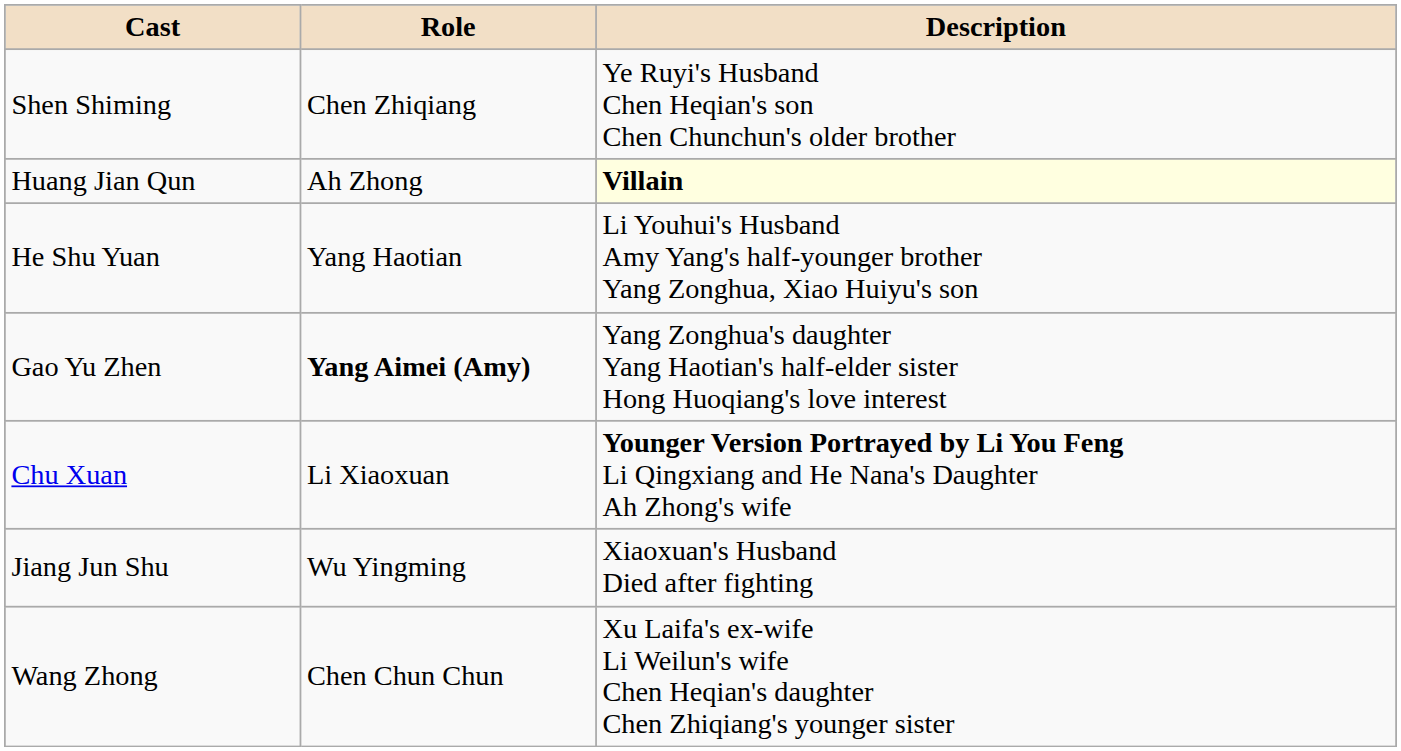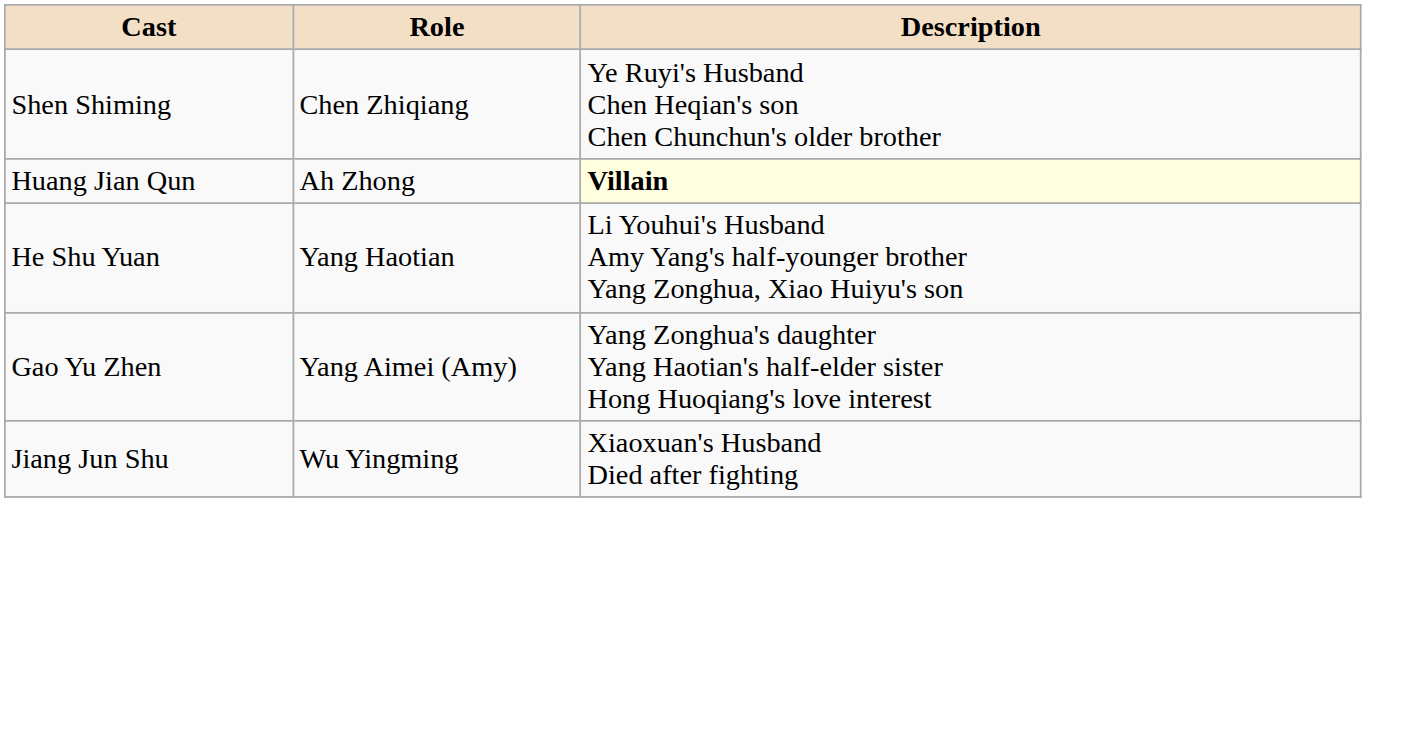Gao Yu Zhen | Role: bold -> normal
- row: Chu Xuan | Li Xiaoxuan | Younger Version Portrayed by Li You Feng Li Qingxiang and He Nana's Daughter Ah Zhong's wife
- row: Wang Zhong | Chen Chun Chun | Xu Laifa's ex-wife Li Weilun's wife Chen Heqian's daughter Chen Zhiqiang's younger sister
